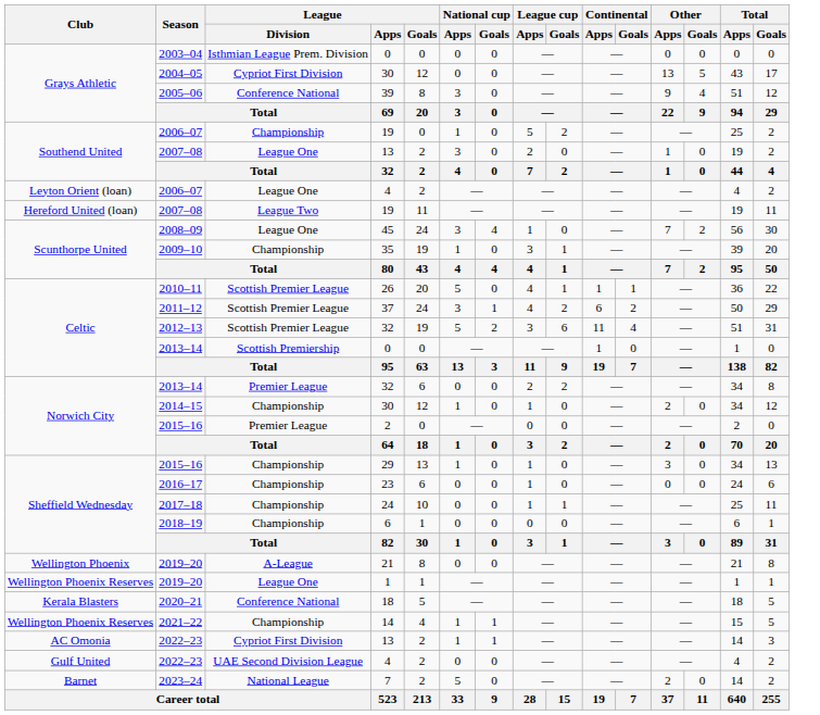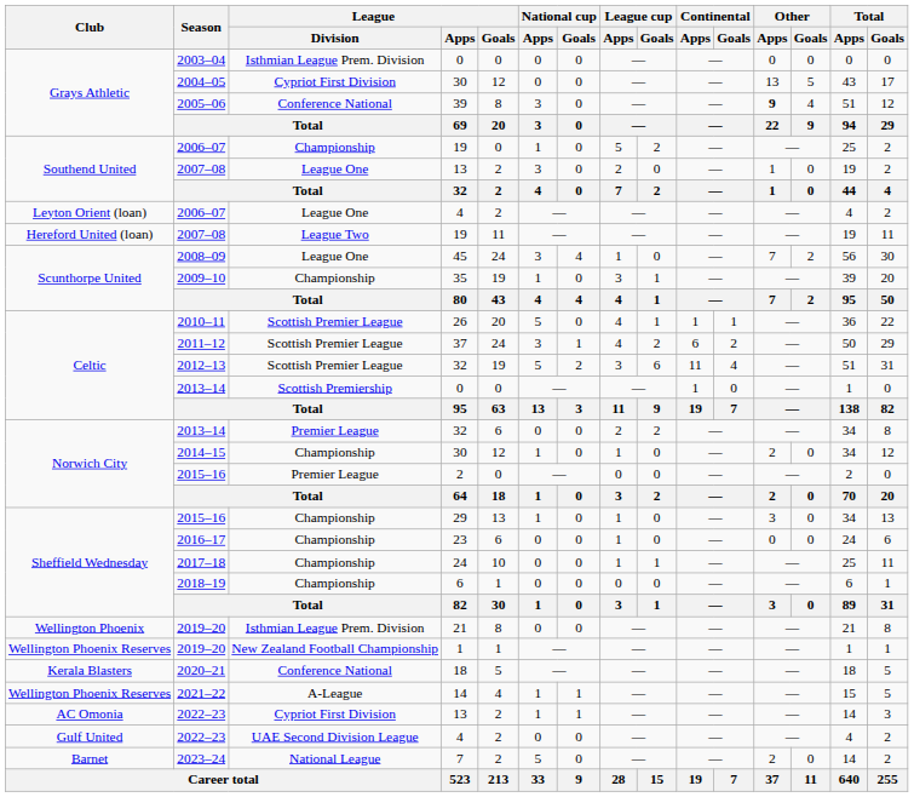2005–06 | Other / Apps: normal -> bold
2019–20 / 21 | League / Division: A-League -> Isthmian League Prem. Division
2019–20 / 1 | League / Division: League One -> New Zealand Football Championship
2021–22 | League / Division: Championship -> A-League
